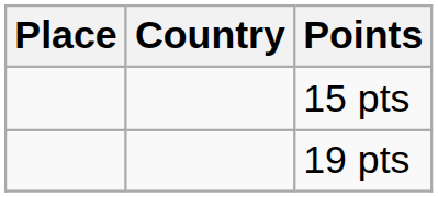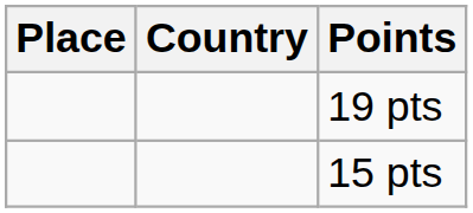rows swapped: 15 pts <-> 19 pts
